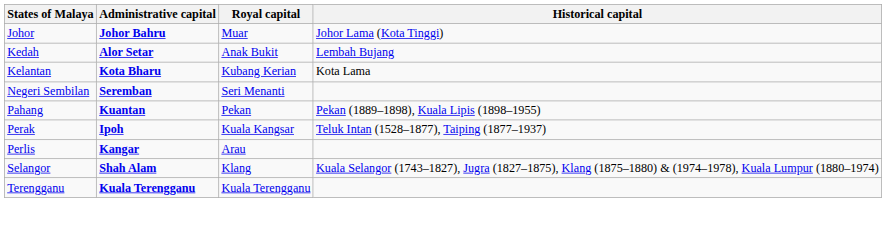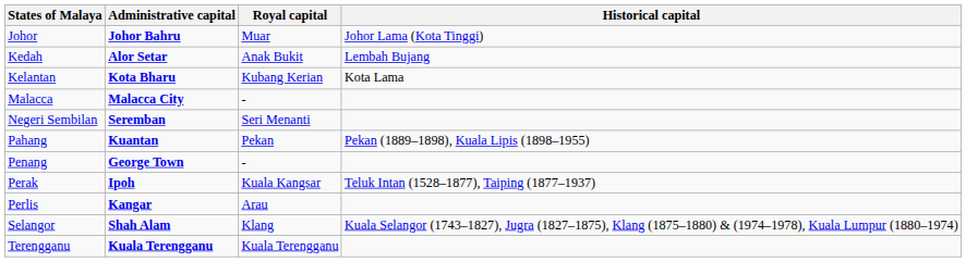+ row: Malacca | Malacca City | -
+ row: Penang | George Town | -
